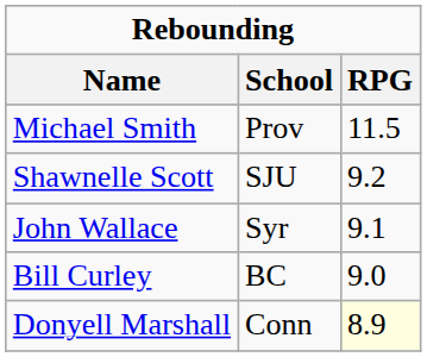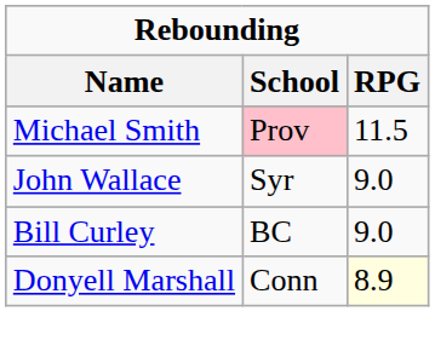Michael Smith | School: no background -> pink background
- row: Shawnelle Scott | SJU | 9.2
John Wallace | RPG: 9.1 -> 9.0
